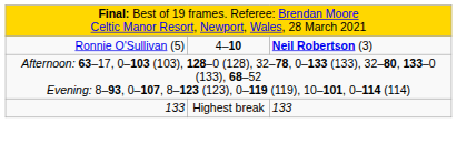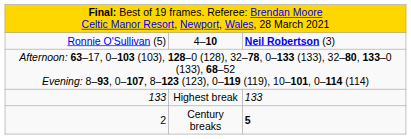+ row: 2 | Century breaks | 5
